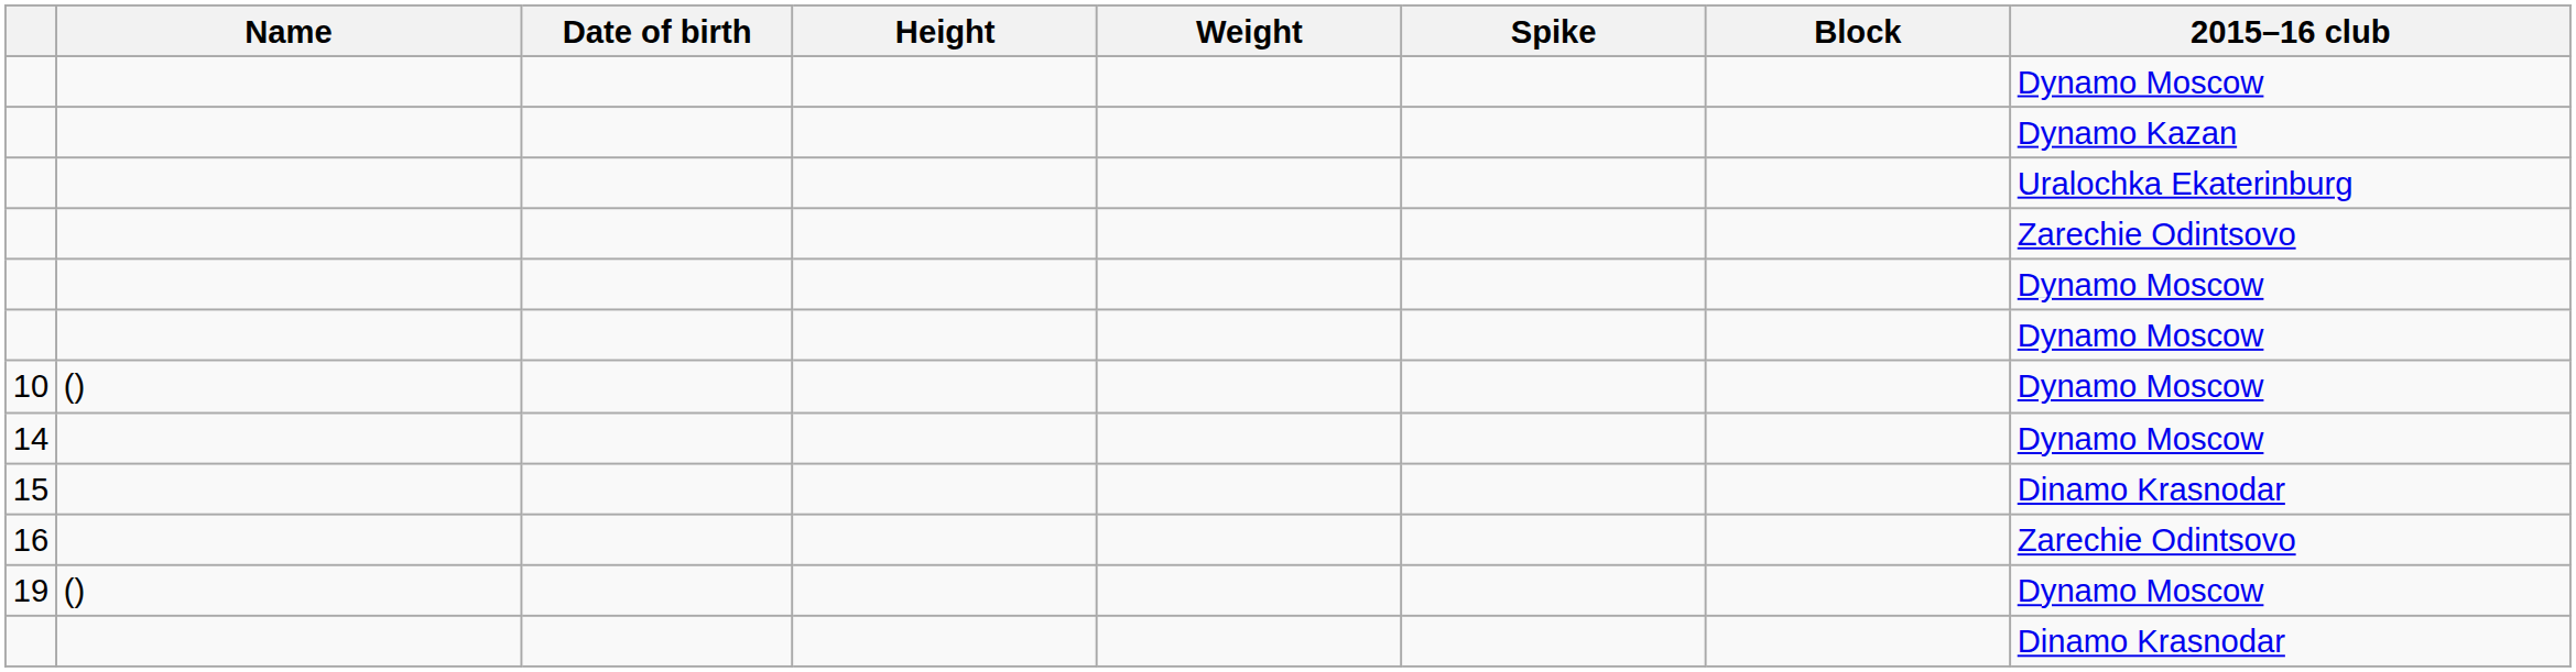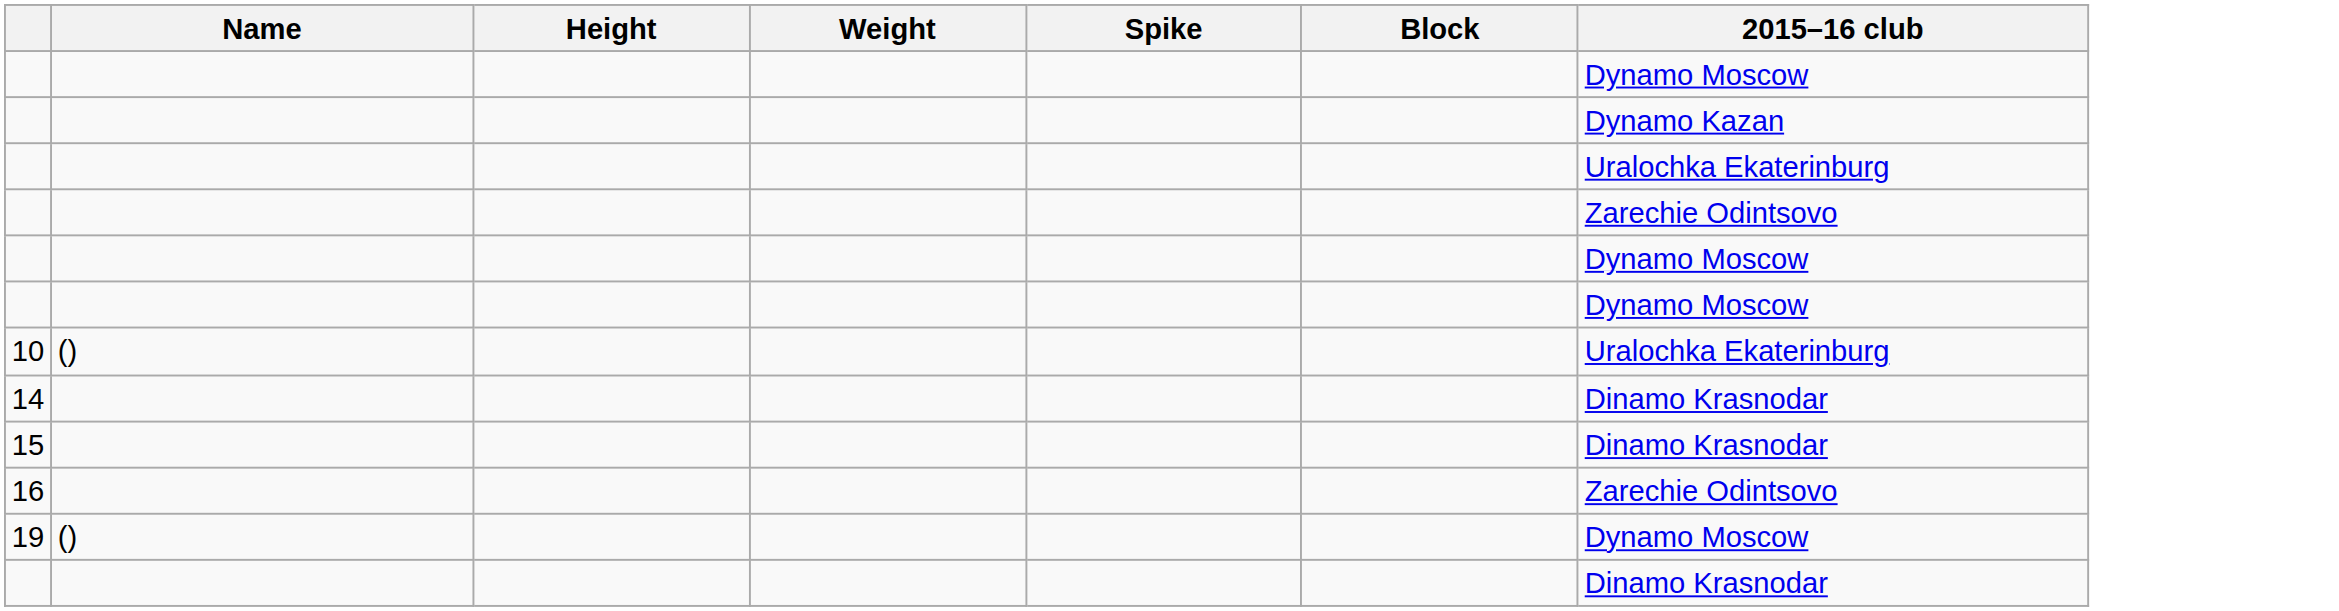- column: Date of birth
10 | 2015–16 club: Dynamo Moscow -> Uralochka Ekaterinburg
14 | 2015–16 club: Dynamo Moscow -> Dinamo Krasnodar
